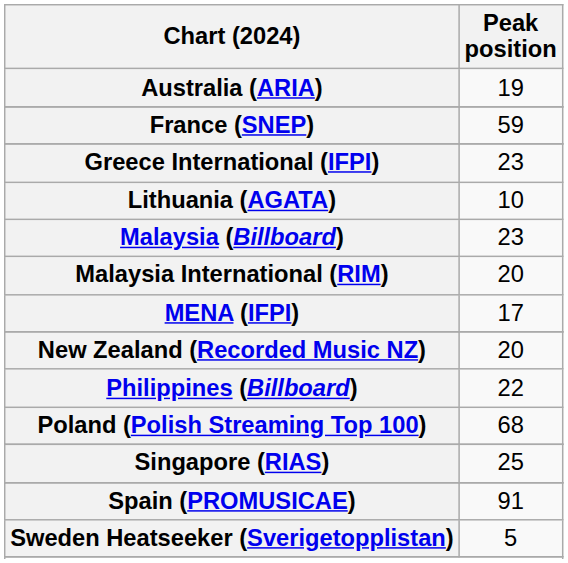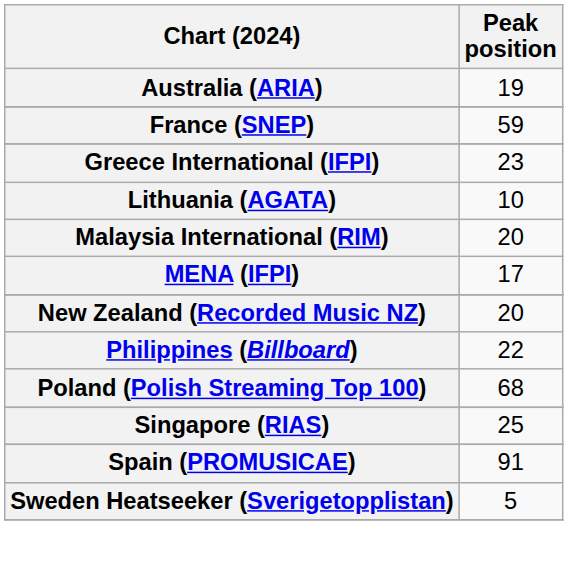- row: Malaysia (Billboard) | 23
